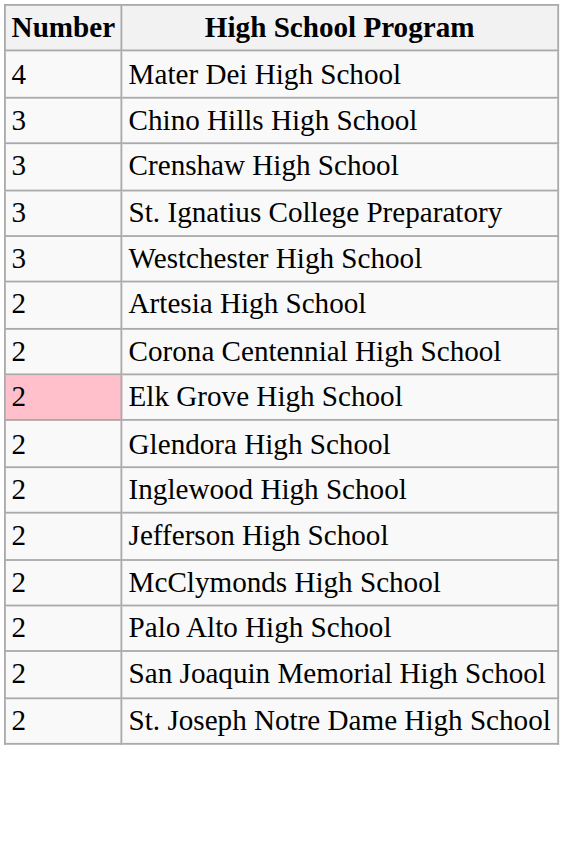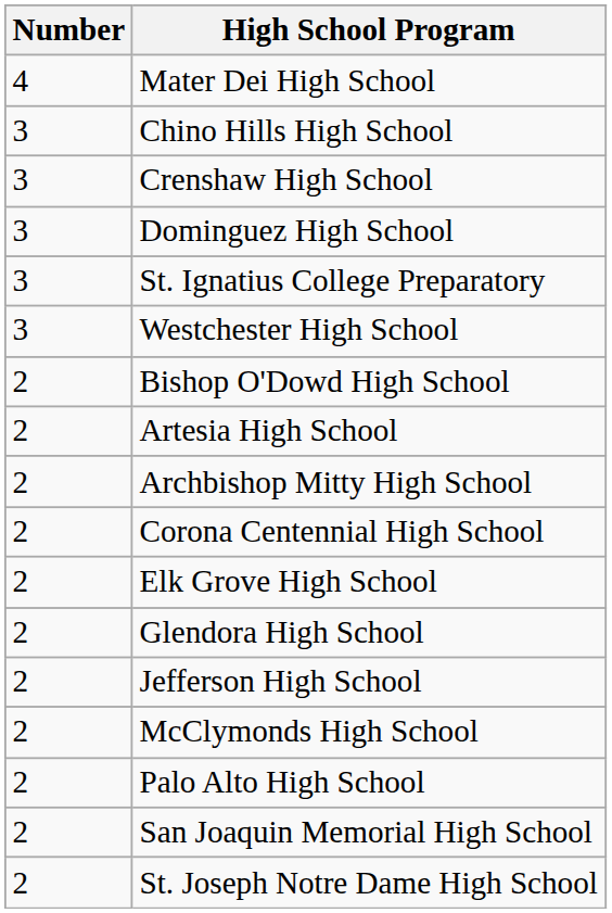+ row: 3 | Dominguez High School
+ row: 2 | Bishop O'Dowd High School
+ row: 2 | Archbishop Mitty High School
Elk Grove High School | Number: pink background -> no background
- row: 2 | Inglewood High School
